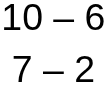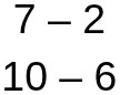rows swapped: 10 – 6 <-> 7 – 2
